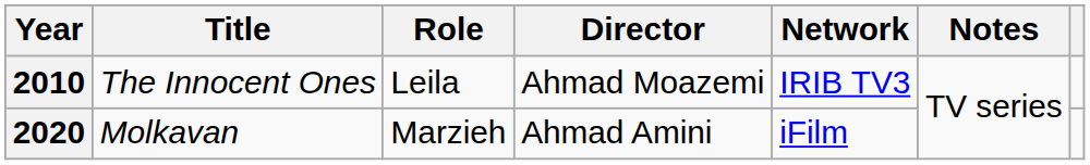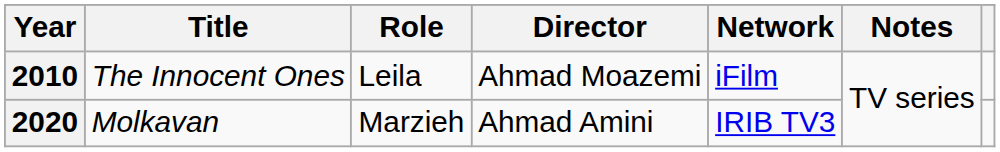2010 | Network: IRIB TV3 -> iFilm
2020 | Network: iFilm -> IRIB TV3
